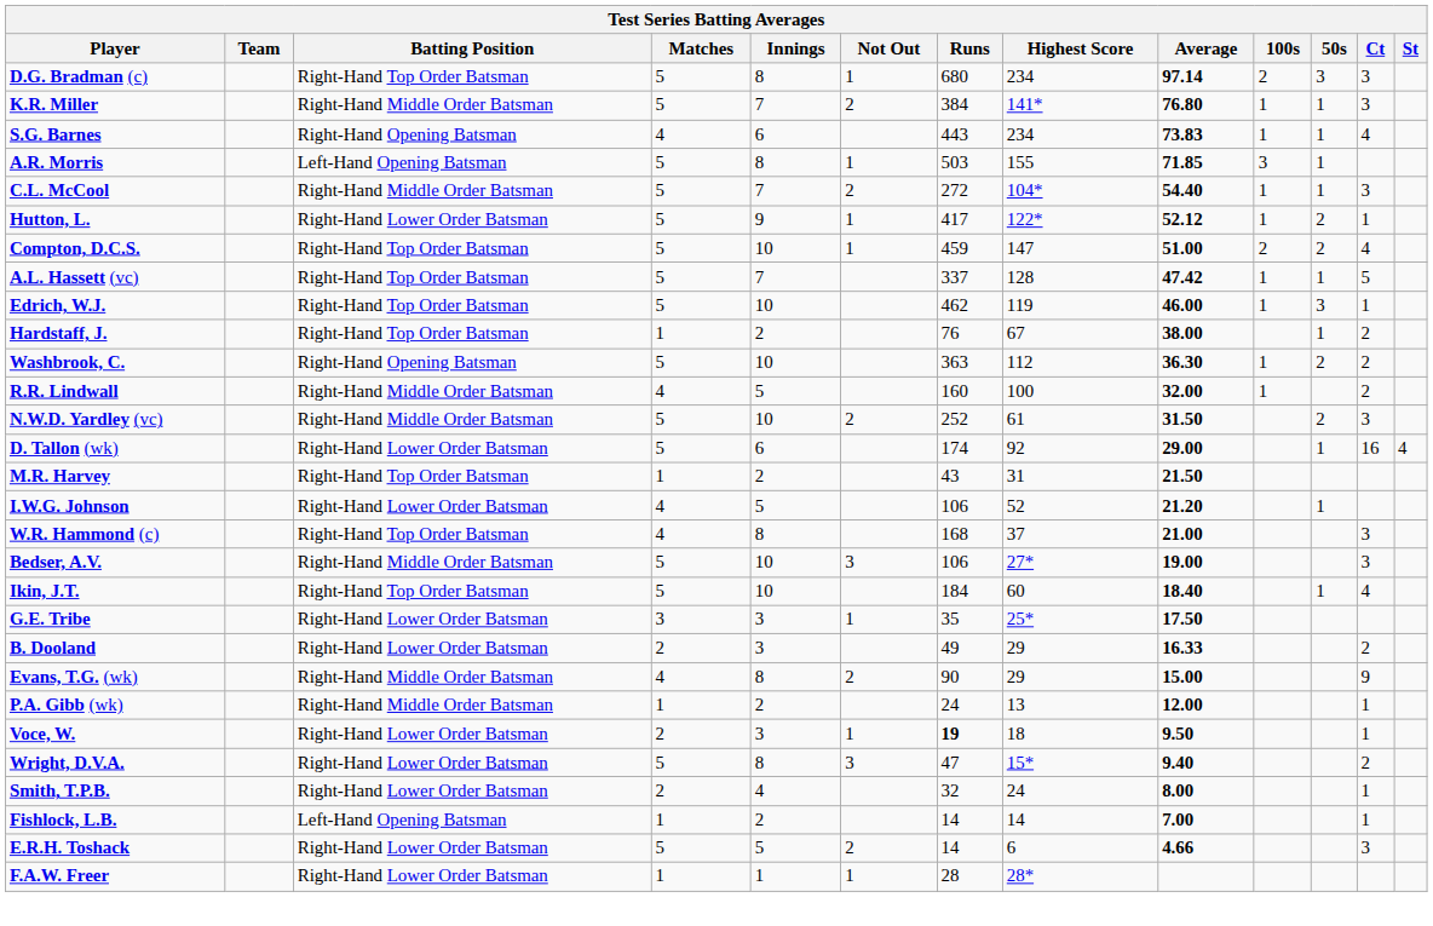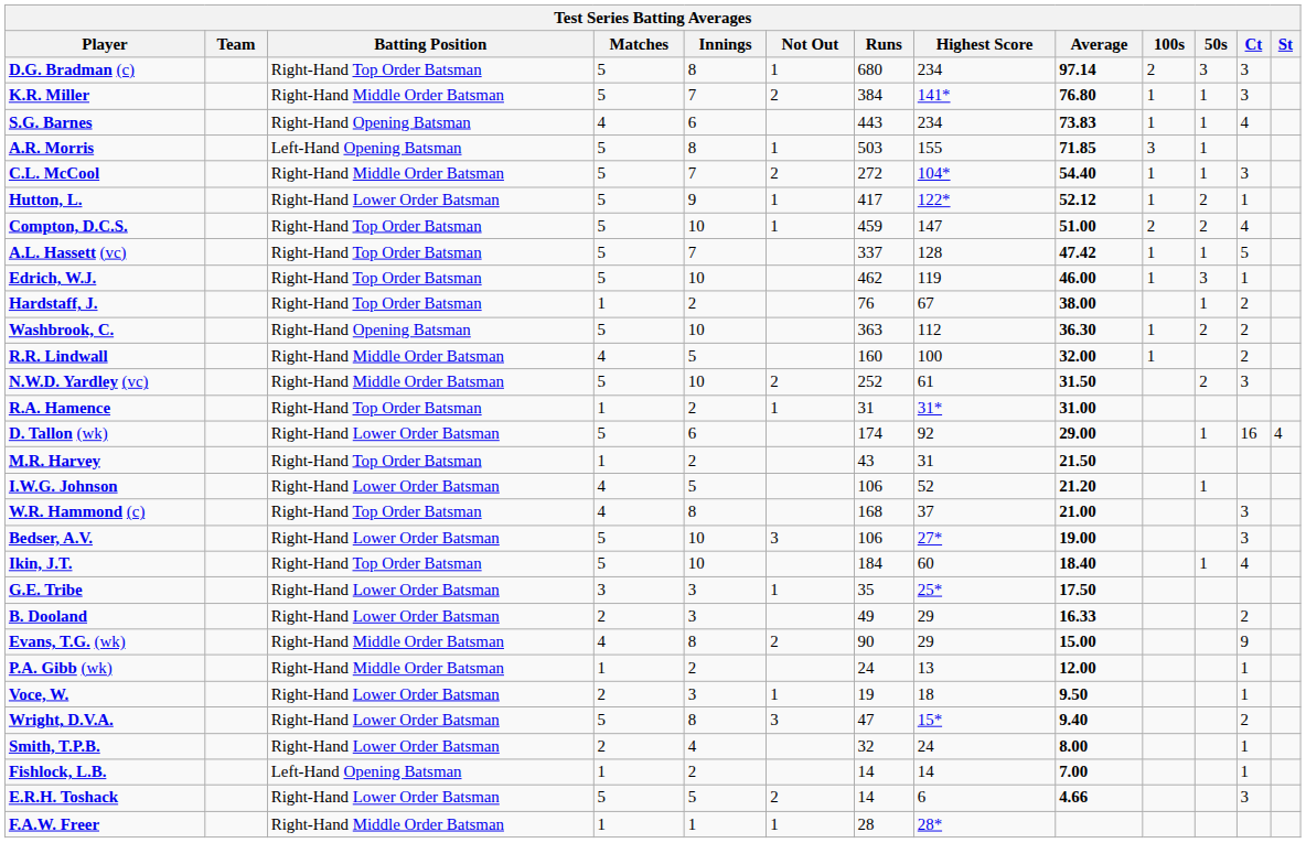+ row: R.A. Hamence | Right-Hand Top Order Batsman | 1 | 2 | 1 | 31 | 31* | 31.00
Bedser, A.V. | Batting Position: Right-Hand Middle Order Batsman -> Right-Hand Lower Order Batsman
Voce, W. | Runs: bold -> normal
F.A.W. Freer | Batting Position: Right-Hand Lower Order Batsman -> Right-Hand Middle Order Batsman
